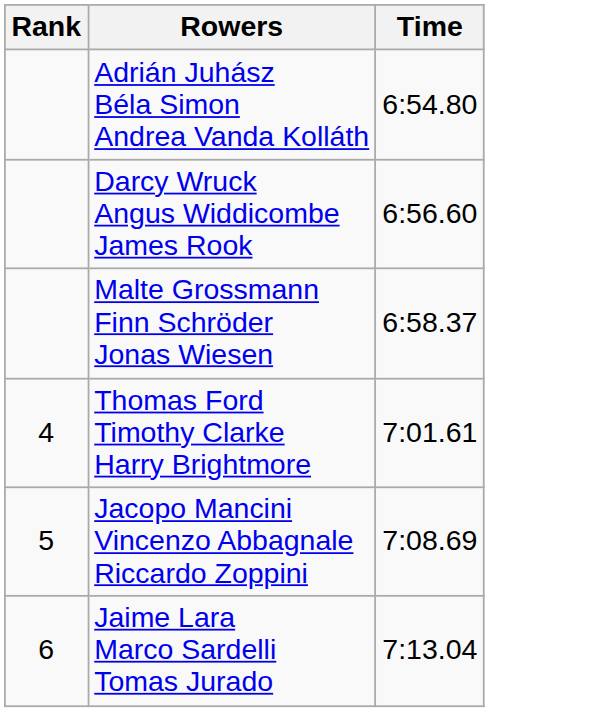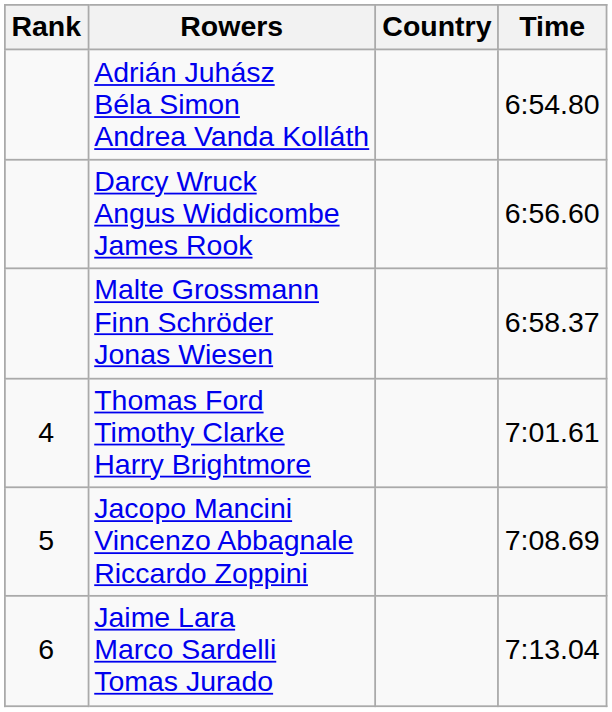+ column: Country
